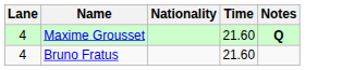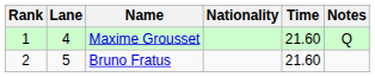+ column: Rank | 1 | 2
Maxime Grousset | Notes: bold -> normal
Bruno Fratus | Lane: 4 -> 5
